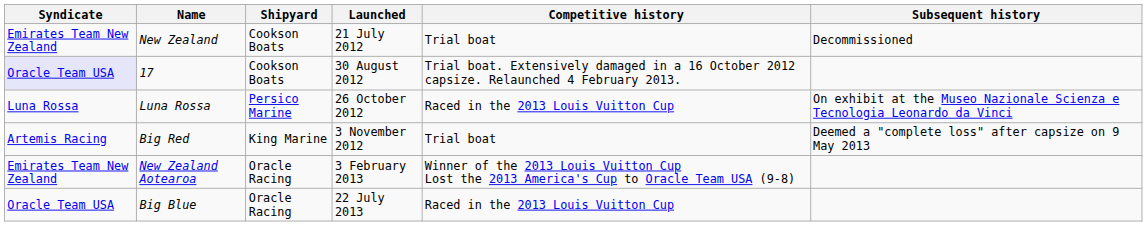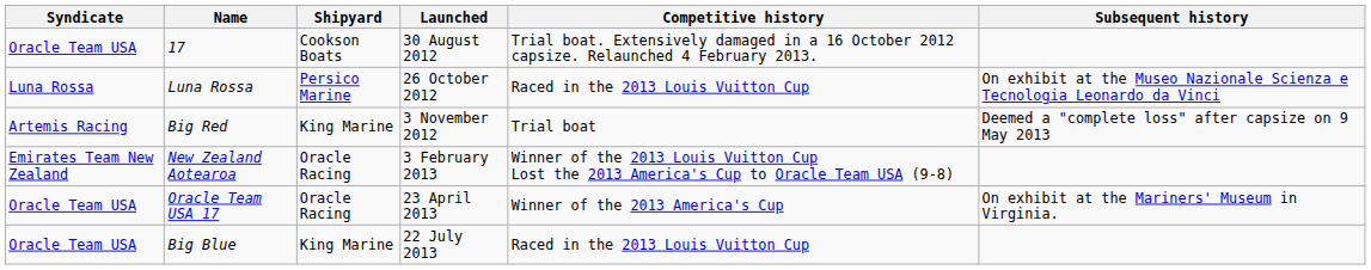- row: Emirates Team New Zealand | New Zealand | Cookson Boats | 21 July 2012 | Trial boat | Decommissioned
17 | Syndicate: lavender background -> no background
+ row: Oracle Team USA | Oracle Team USA 17 | Oracle Racing | 23 April 2013 | Winner of the 2013 America's Cup | On exhibit at the Mariners' Museum in Virginia.
Big Blue | Shipyard: Oracle Racing -> King Marine
